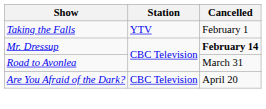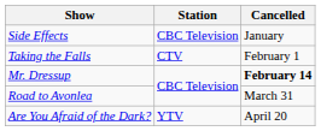+ row: Side Effects | CBC Television | January
Taking the Falls | Station: YTV -> CTV
Are You Afraid of the Dark? | Station: CBC Television -> YTV
